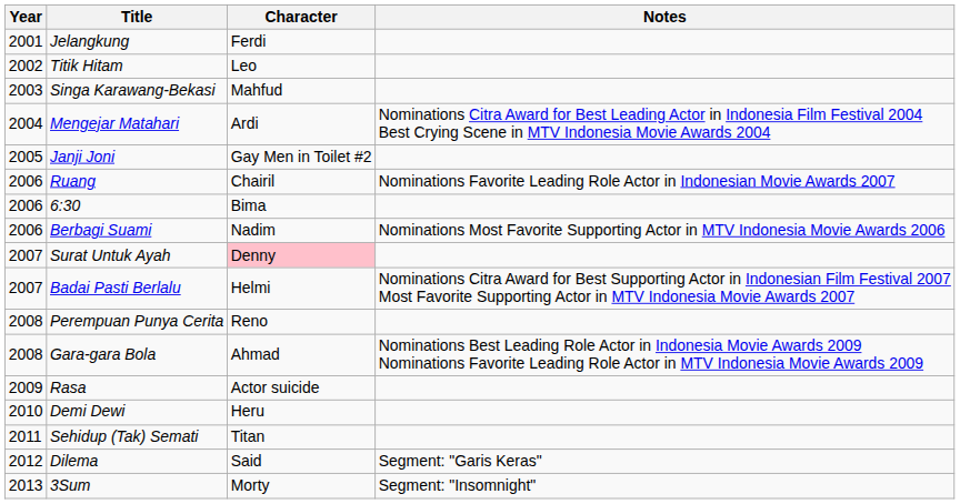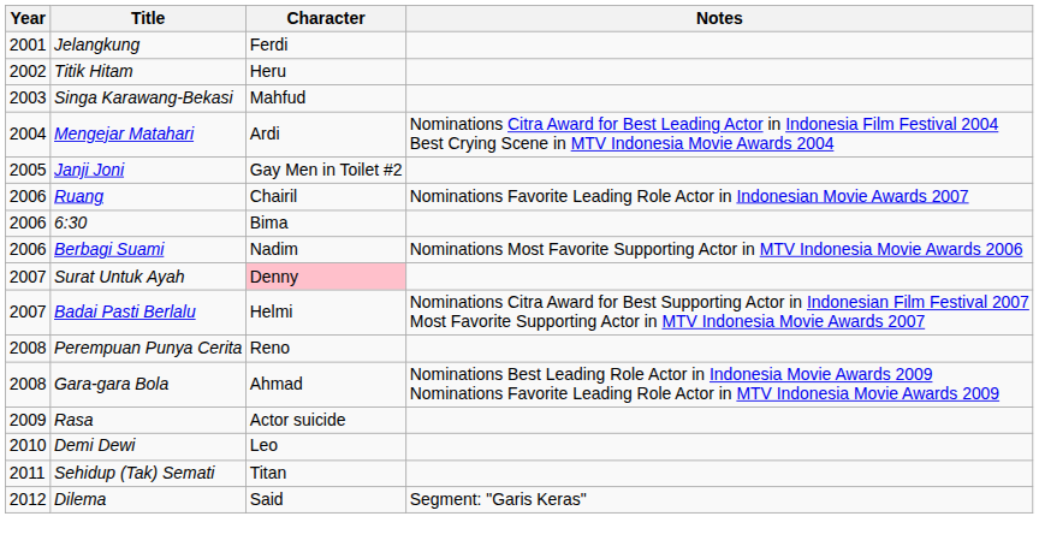Titik Hitam | Character: Leo -> Heru
Demi Dewi | Character: Heru -> Leo
- row: 2013 | 3Sum | Morty | Segment: "Insomnight"
